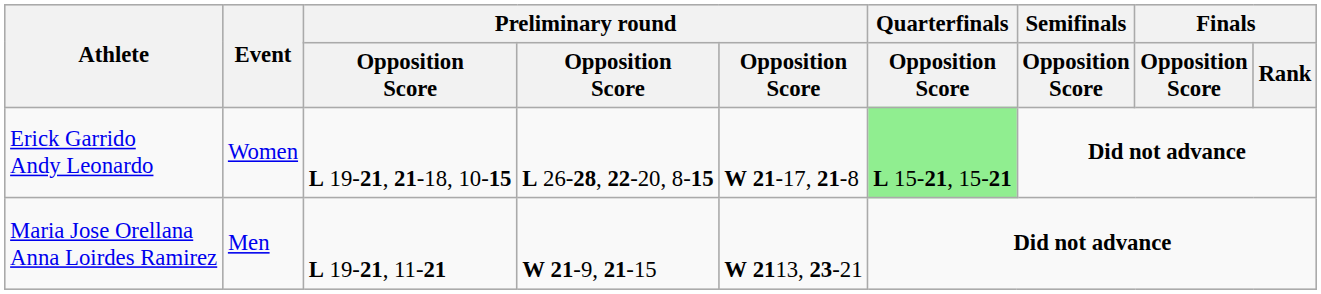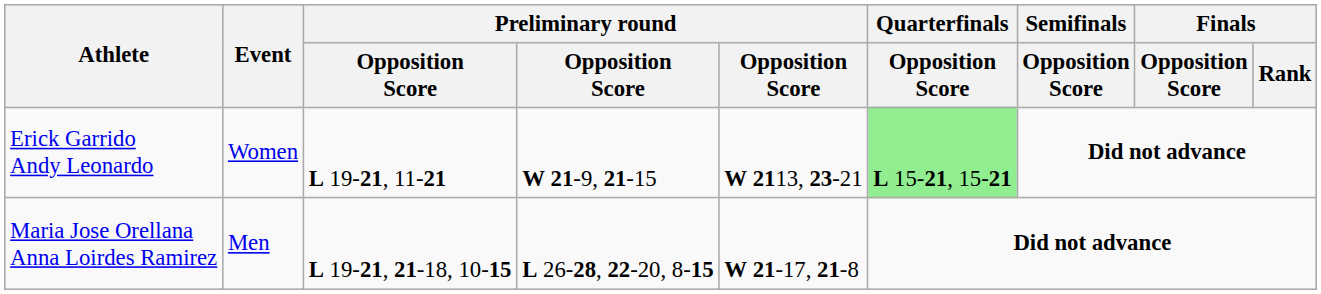Erick Garrido Andy Leonardo | column 3: L 19-21, 21-18, 10-15 -> L 19-21, 11-21
Erick Garrido Andy Leonardo | column 4: L 26-28, 22-20, 8-15 -> W 21-9, 21-15
Erick Garrido Andy Leonardo | column 5: W 21-17, 21-8 -> W 2113, 23-21
Maria Jose Orellana Anna Loirdes Ramirez | column 3: L 19-21, 11-21 -> L 19-21, 21-18, 10-15
Maria Jose Orellana Anna Loirdes Ramirez | column 4: W 21-9, 21-15 -> L 26-28, 22-20, 8-15
Maria Jose Orellana Anna Loirdes Ramirez | column 5: W 2113, 23-21 -> W 21-17, 21-8
